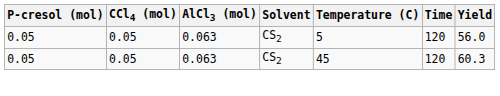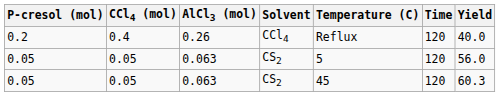+ row: 0.2 | 0.4 | 0.26 | CCl4 | Reflux | 120 | 40.0
